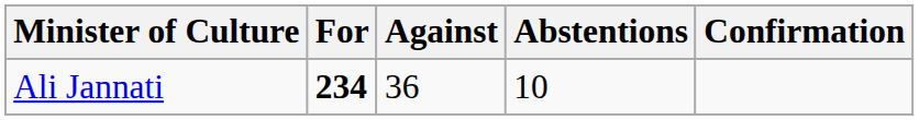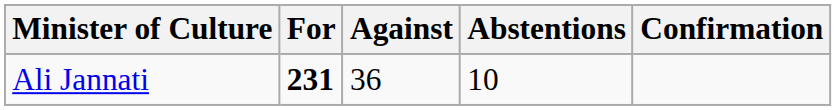Ali Jannati | For: 234 -> 231
